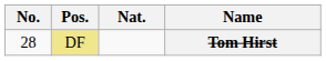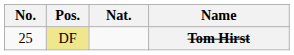Tom Hirst | No.: 28 -> 25
